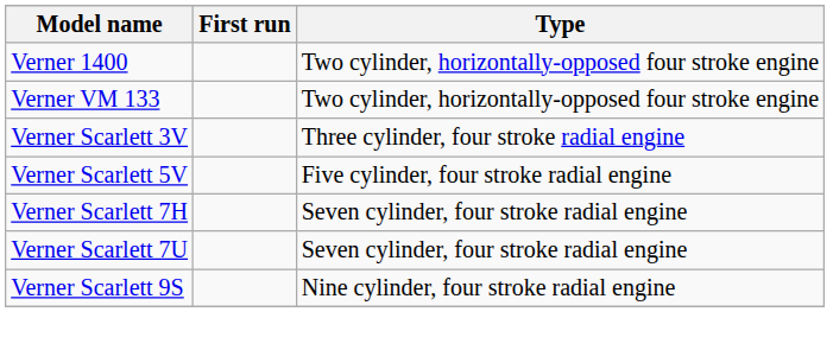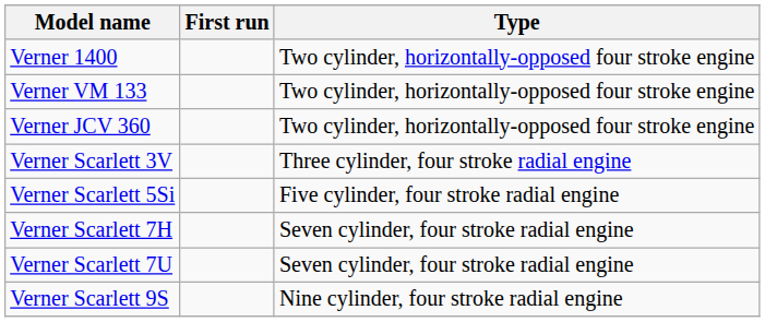+ row: Verner JCV 360 | Two cylinder, horizontally-opposed four stroke engine
- row: Verner Scarlett 5V | Five cylinder, four stroke radial engine
+ row: Verner Scarlett 5Si | Five cylinder, four stroke radial engine
